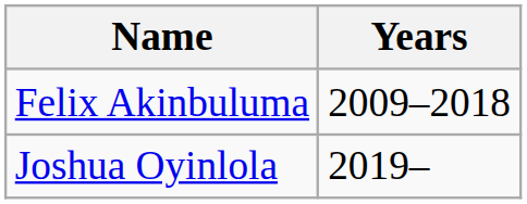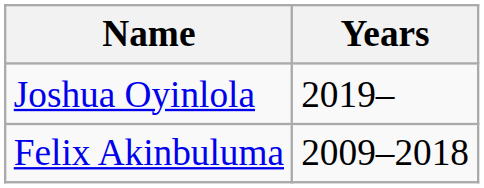rows swapped: Felix Akinbuluma <-> Joshua Oyinlola
